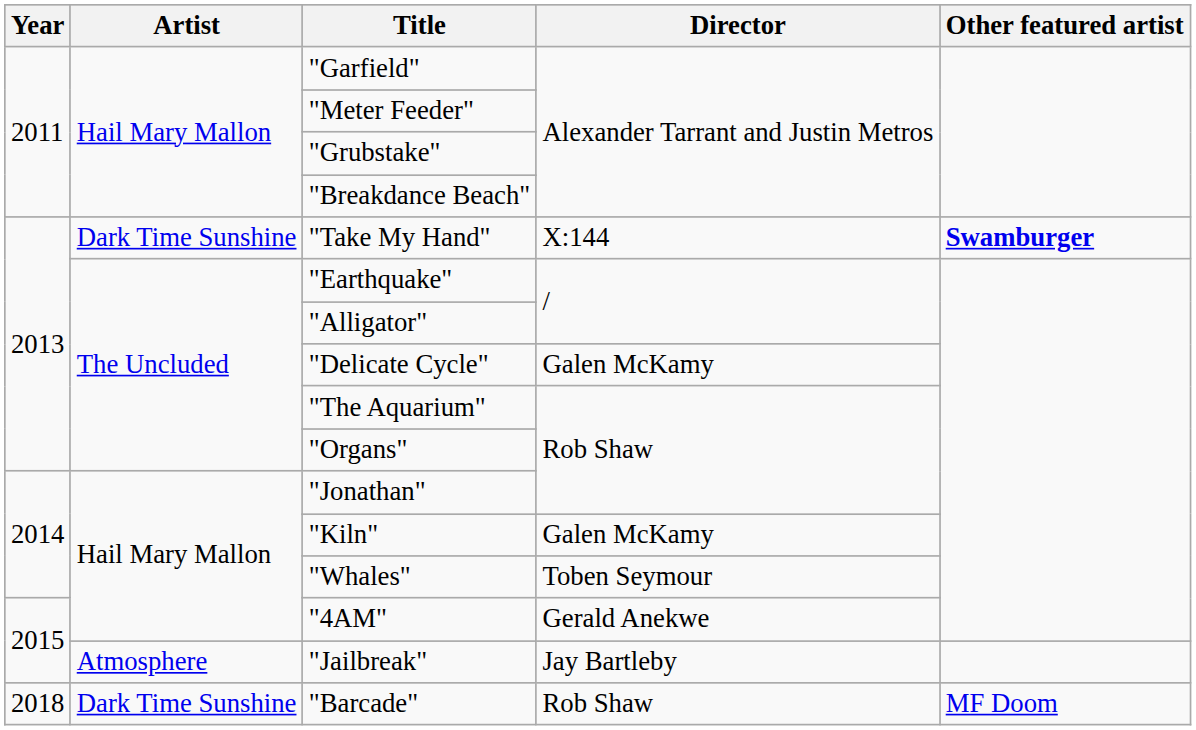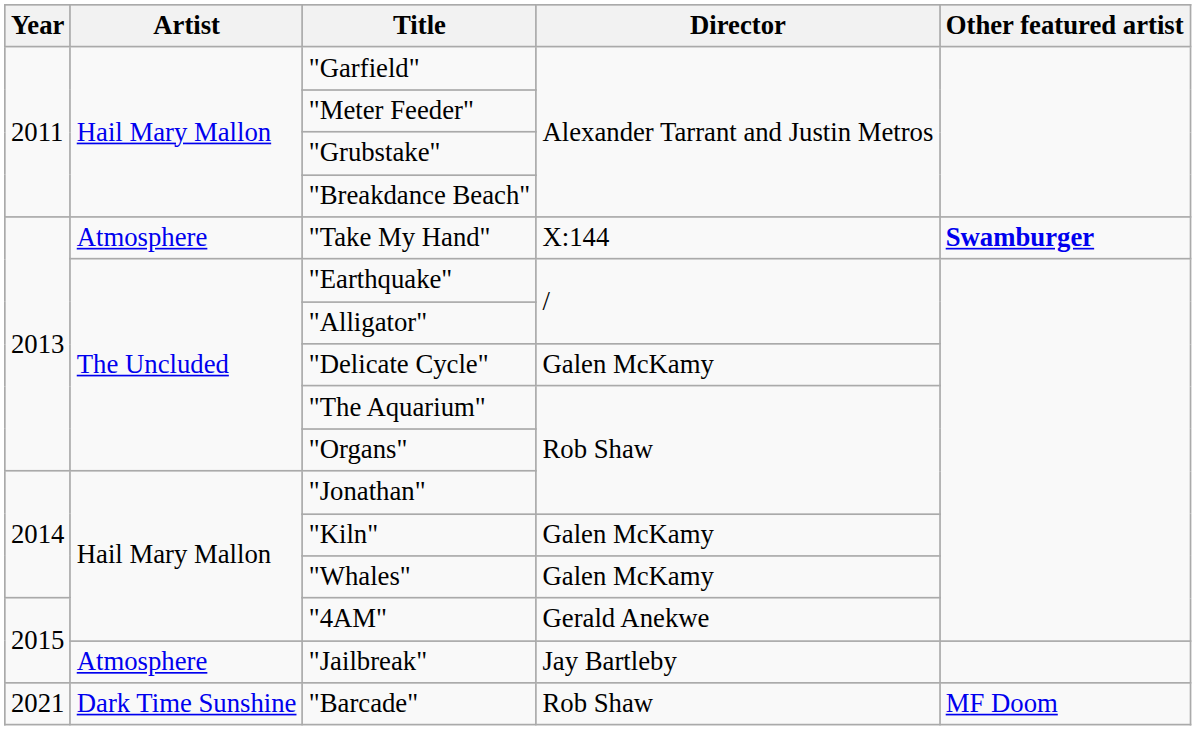"Take My Hand" | Artist: Dark Time Sunshine -> Atmosphere
"Whales" | Director: Toben Seymour -> Galen McKamy
"Barcade" | Year: 2018 -> 2021
